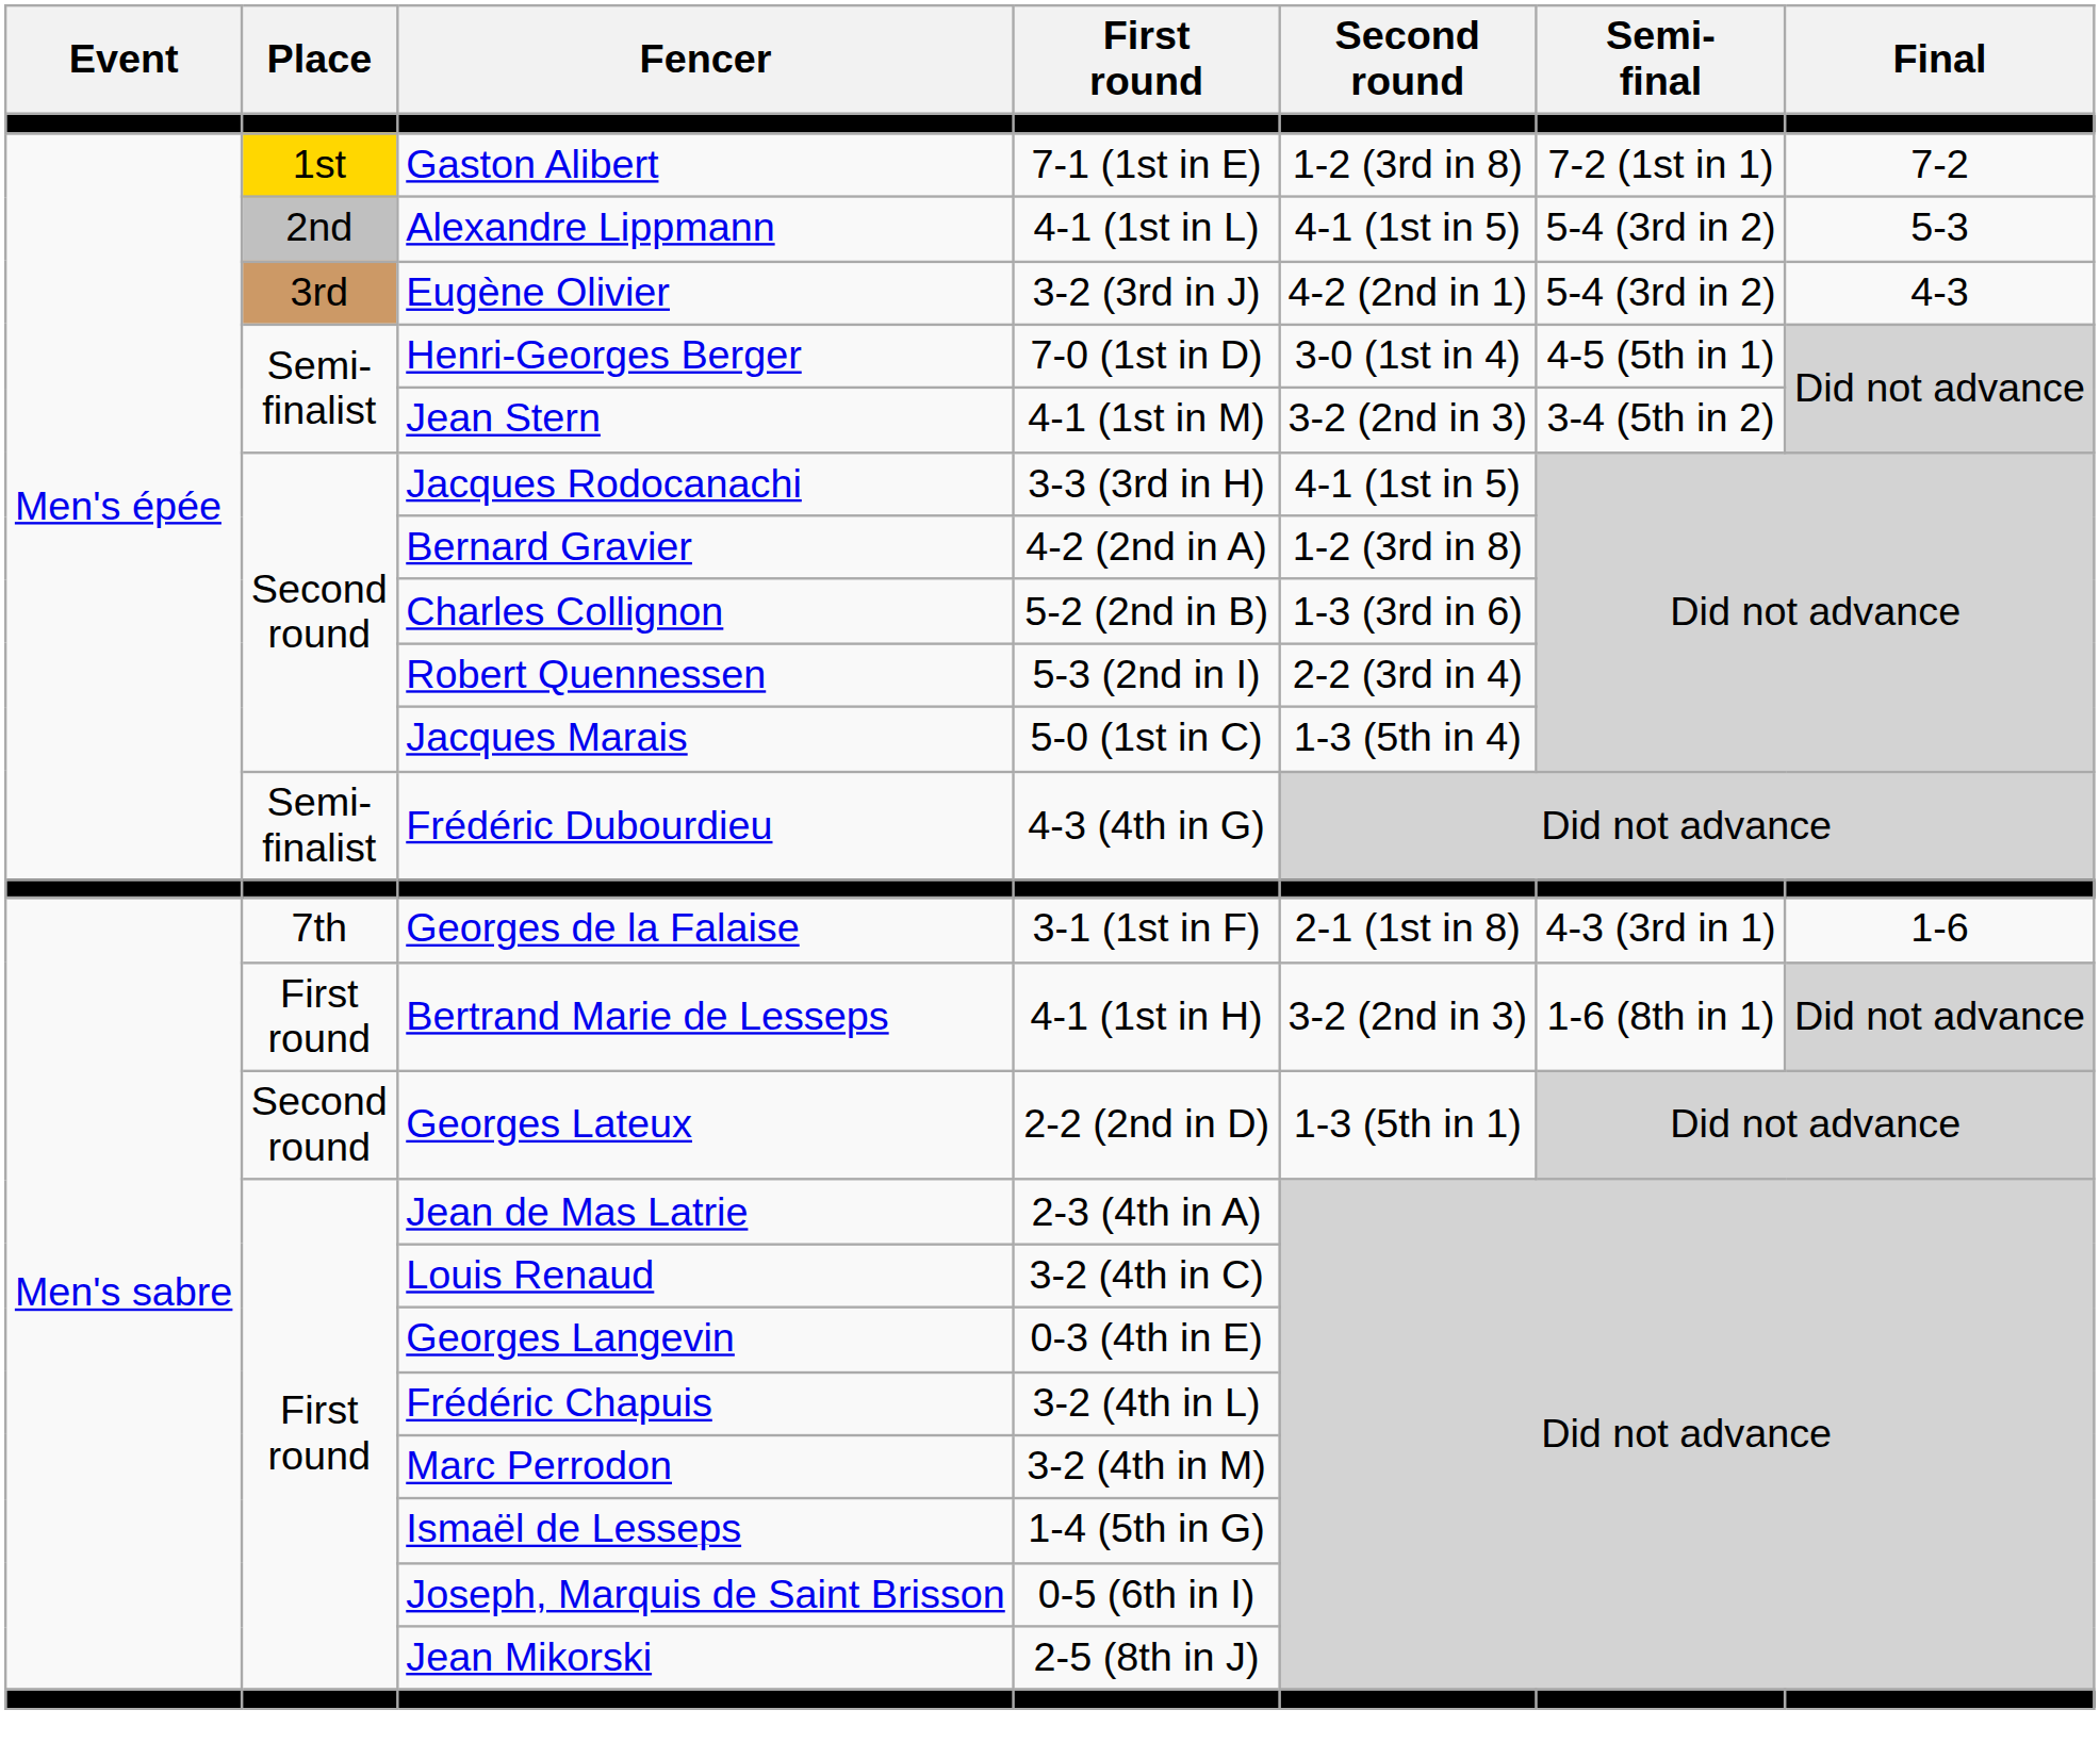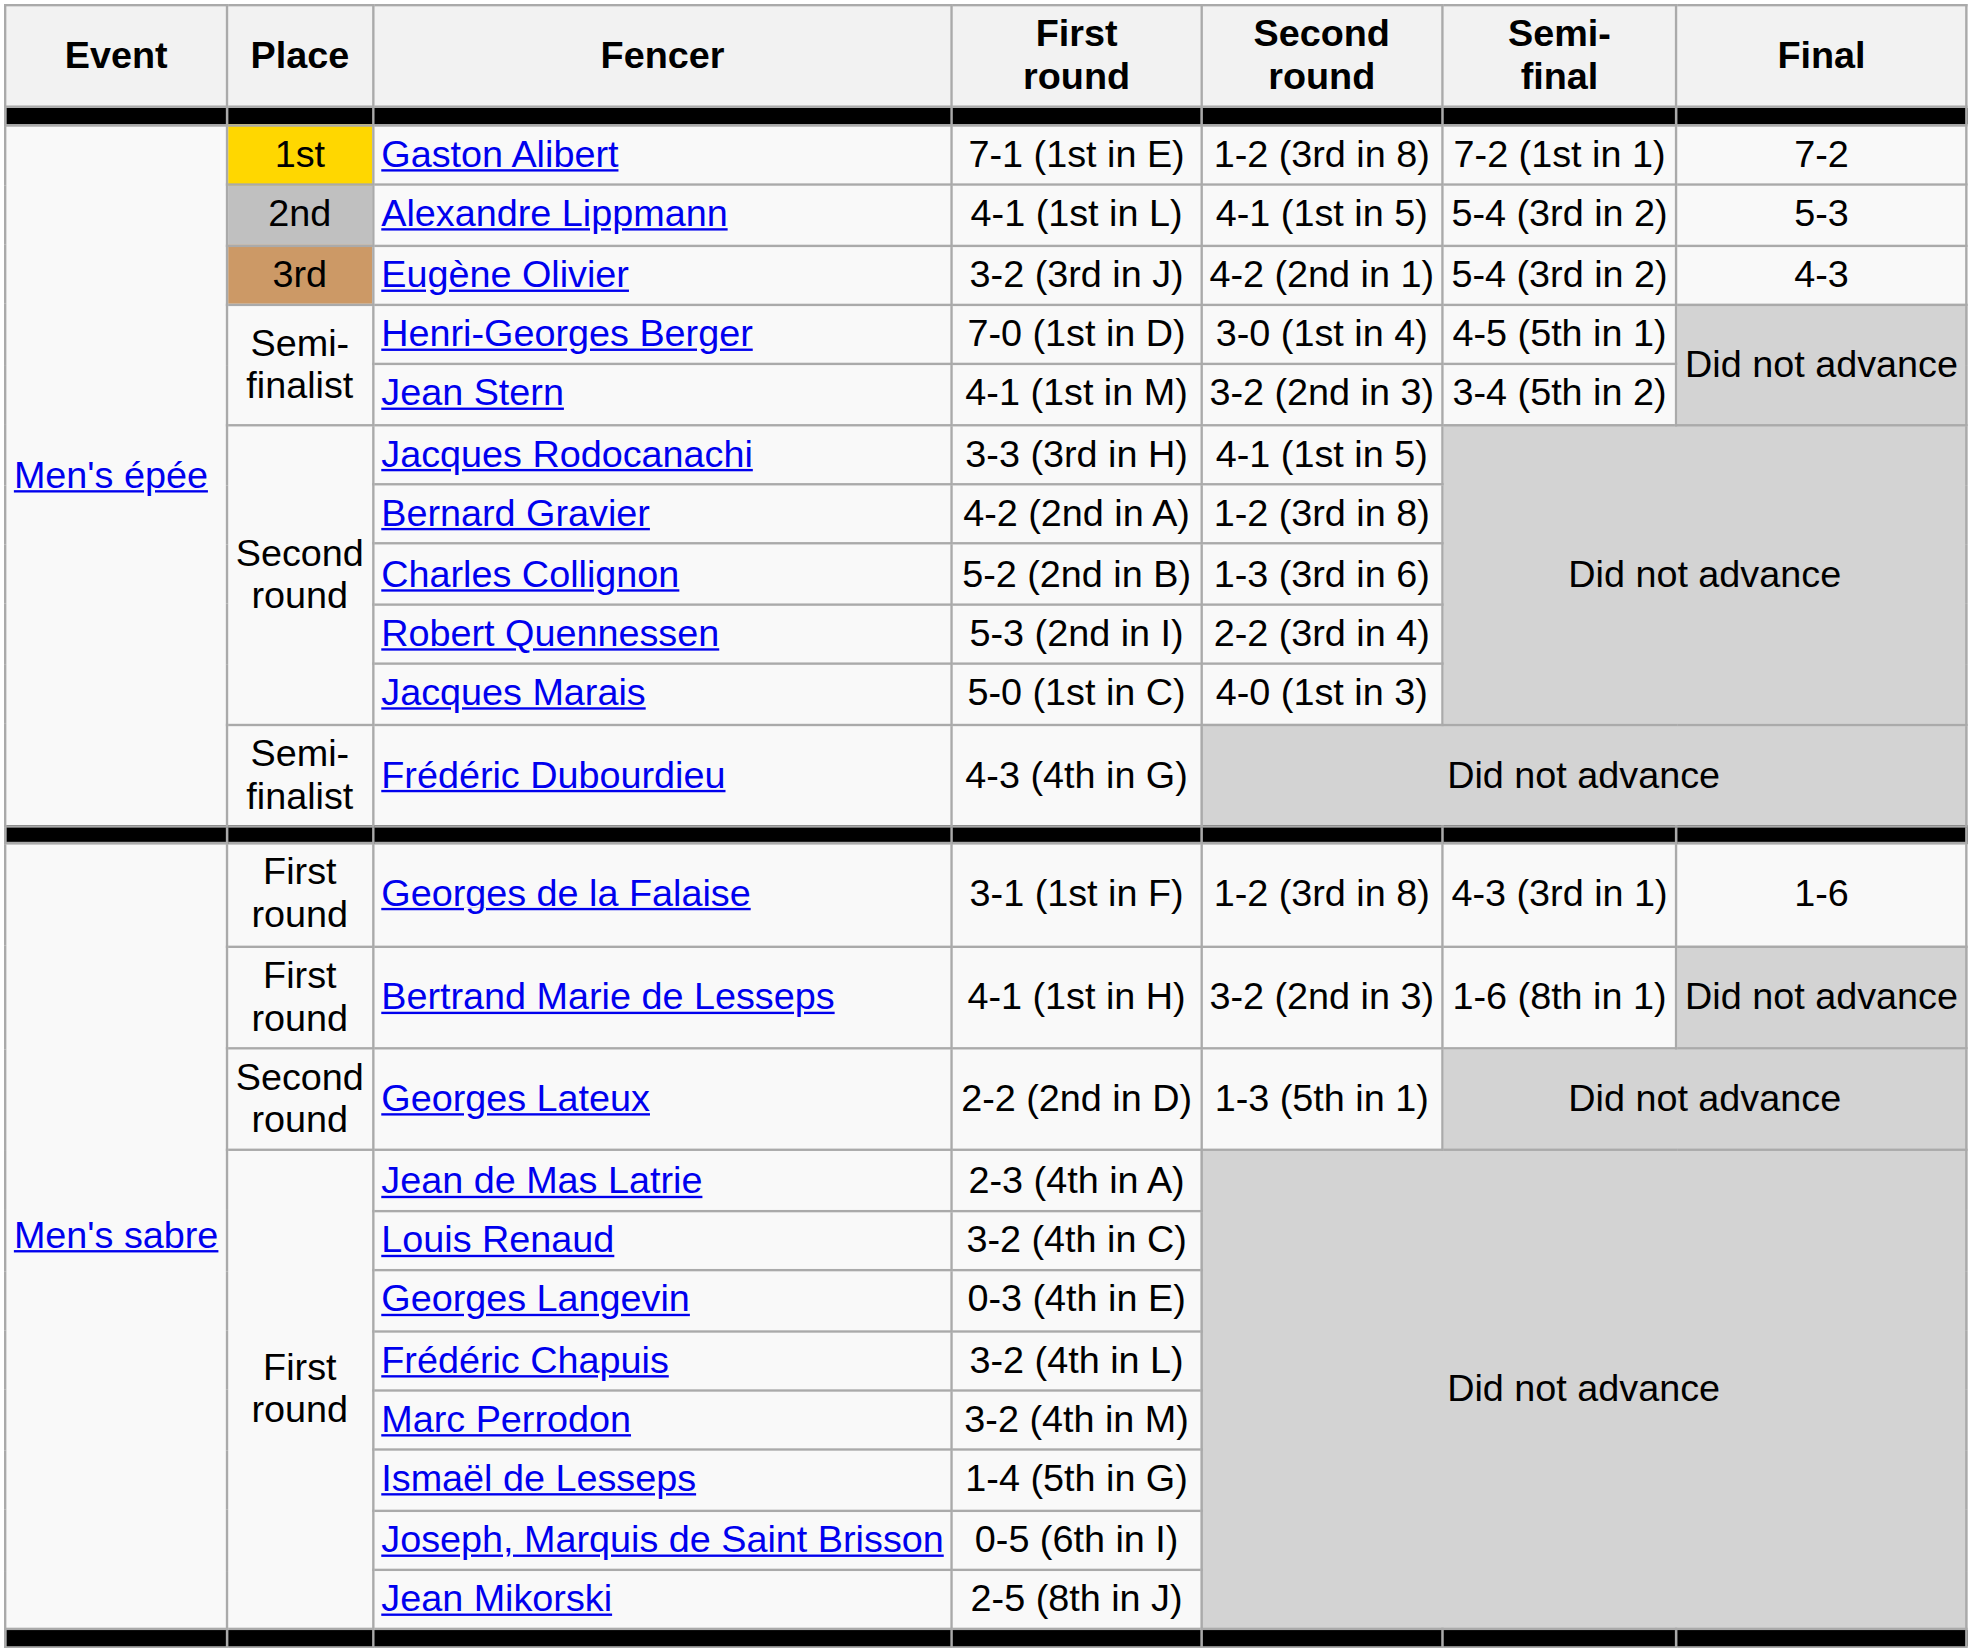Jacques Marais | Second round: 1-3 (5th in 4) -> 4-0 (1st in 3)
Georges de la Falaise | Place: 7th -> First round
Georges de la Falaise | Second round: 2-1 (1st in 8) -> 1-2 (3rd in 8)
